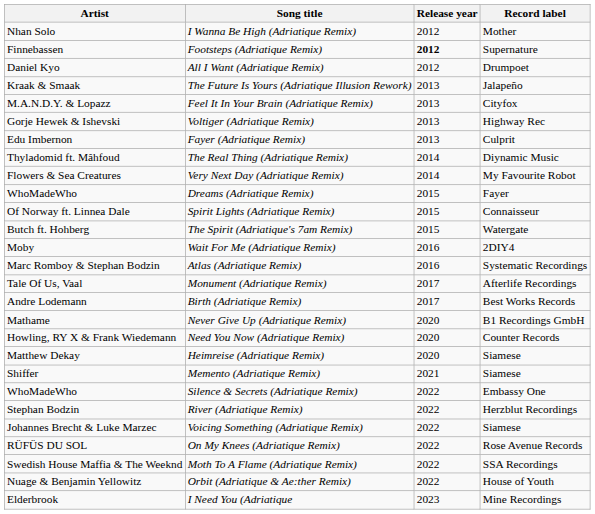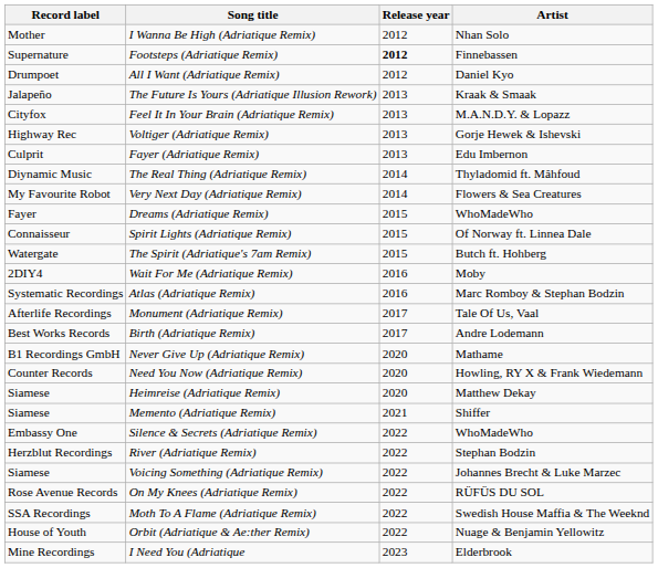columns swapped: Artist <-> Record label
